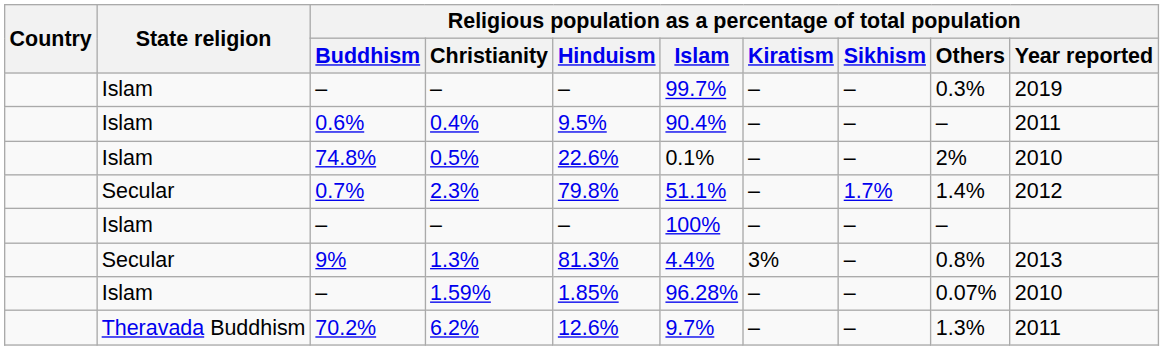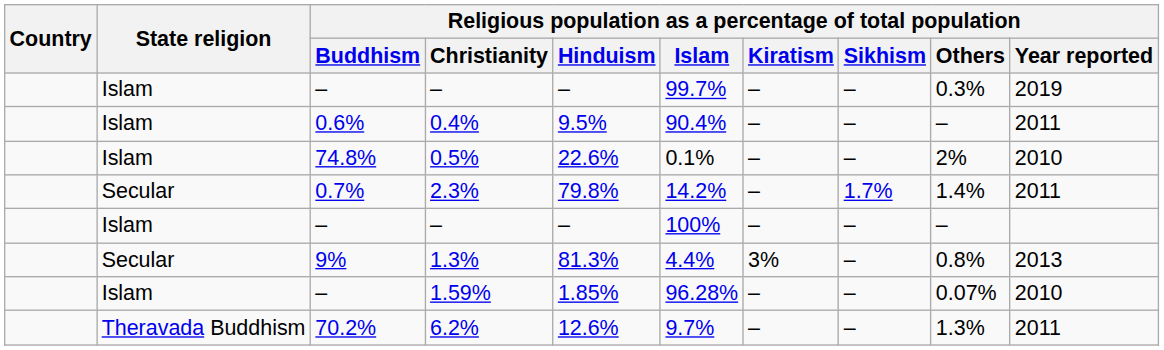2.3% | column 6: 51.1% -> 14.2%
2.3% | column 10: 2012 -> 2011
